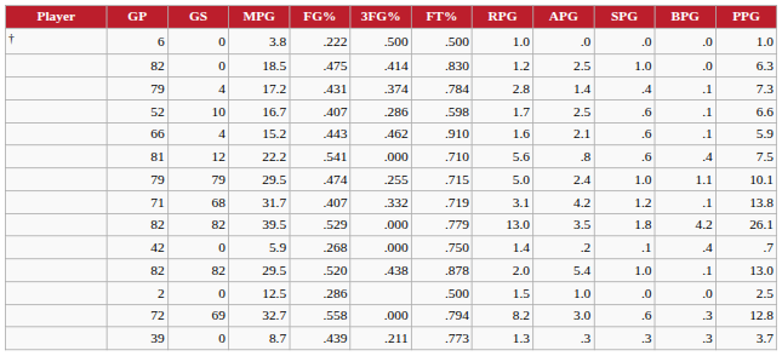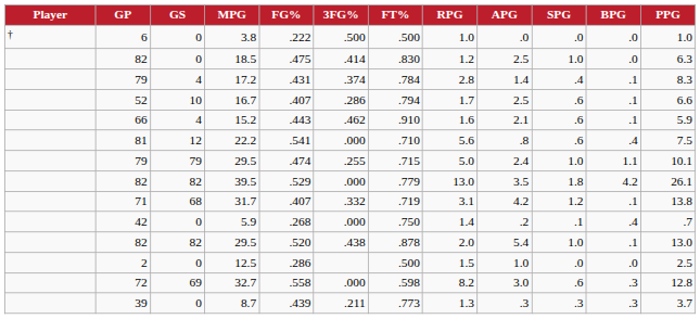17.2 | PPG: 7.3 -> 8.3
16.7 | FT%: .598 -> .794
rows swapped: 31.7 <-> 39.5
32.7 | FT%: .794 -> .598
